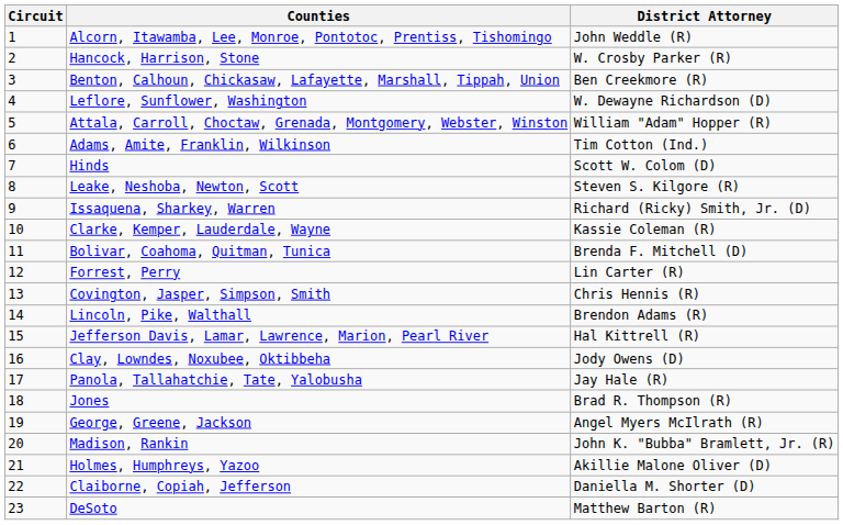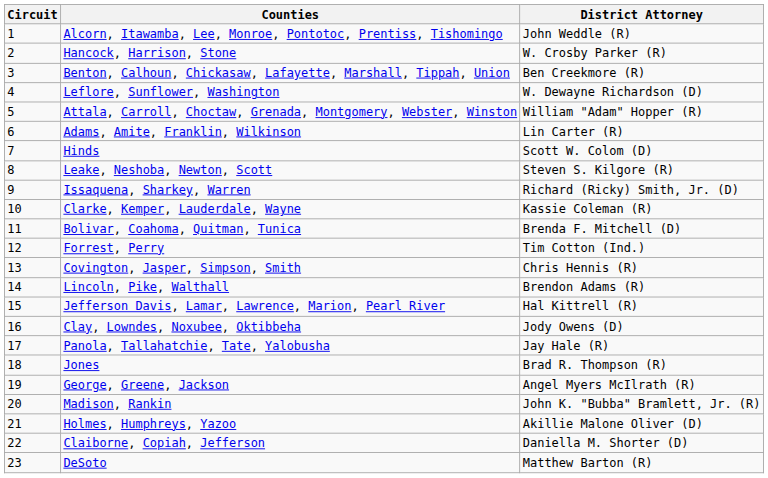Adams, Amite, Franklin, Wilkinson | District Attorney: Tim Cotton (Ind.) -> Lin Carter (R)
Forrest, Perry | District Attorney: Lin Carter (R) -> Tim Cotton (Ind.)
